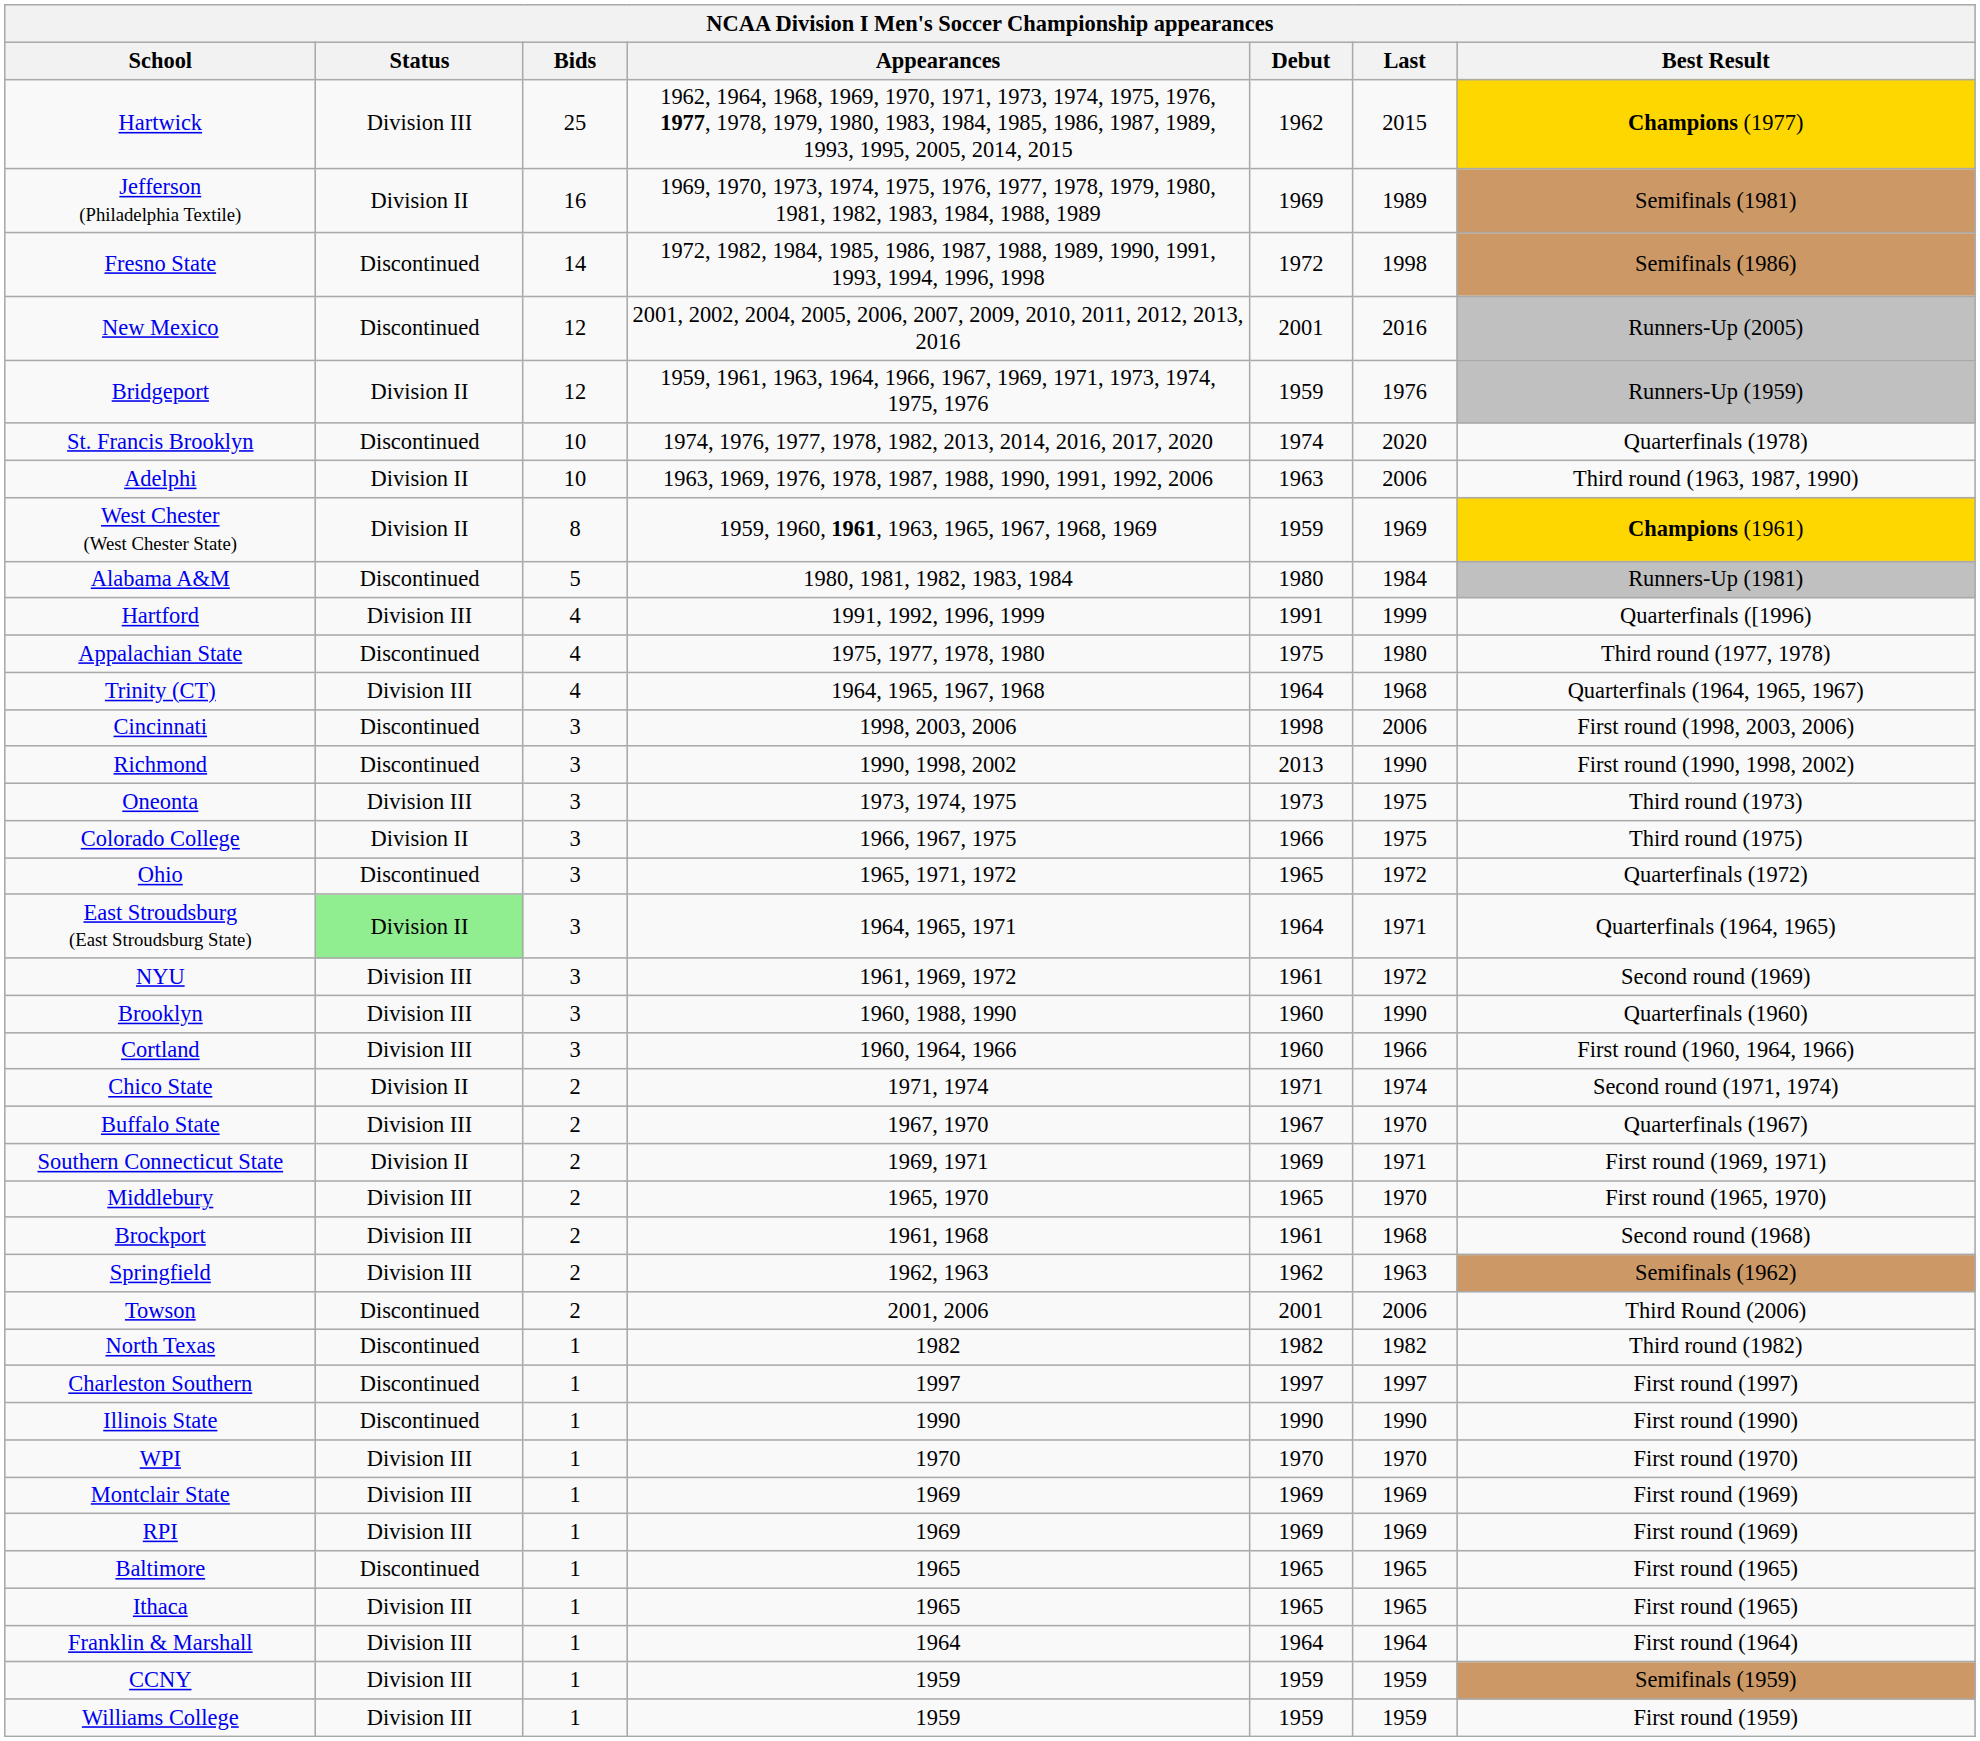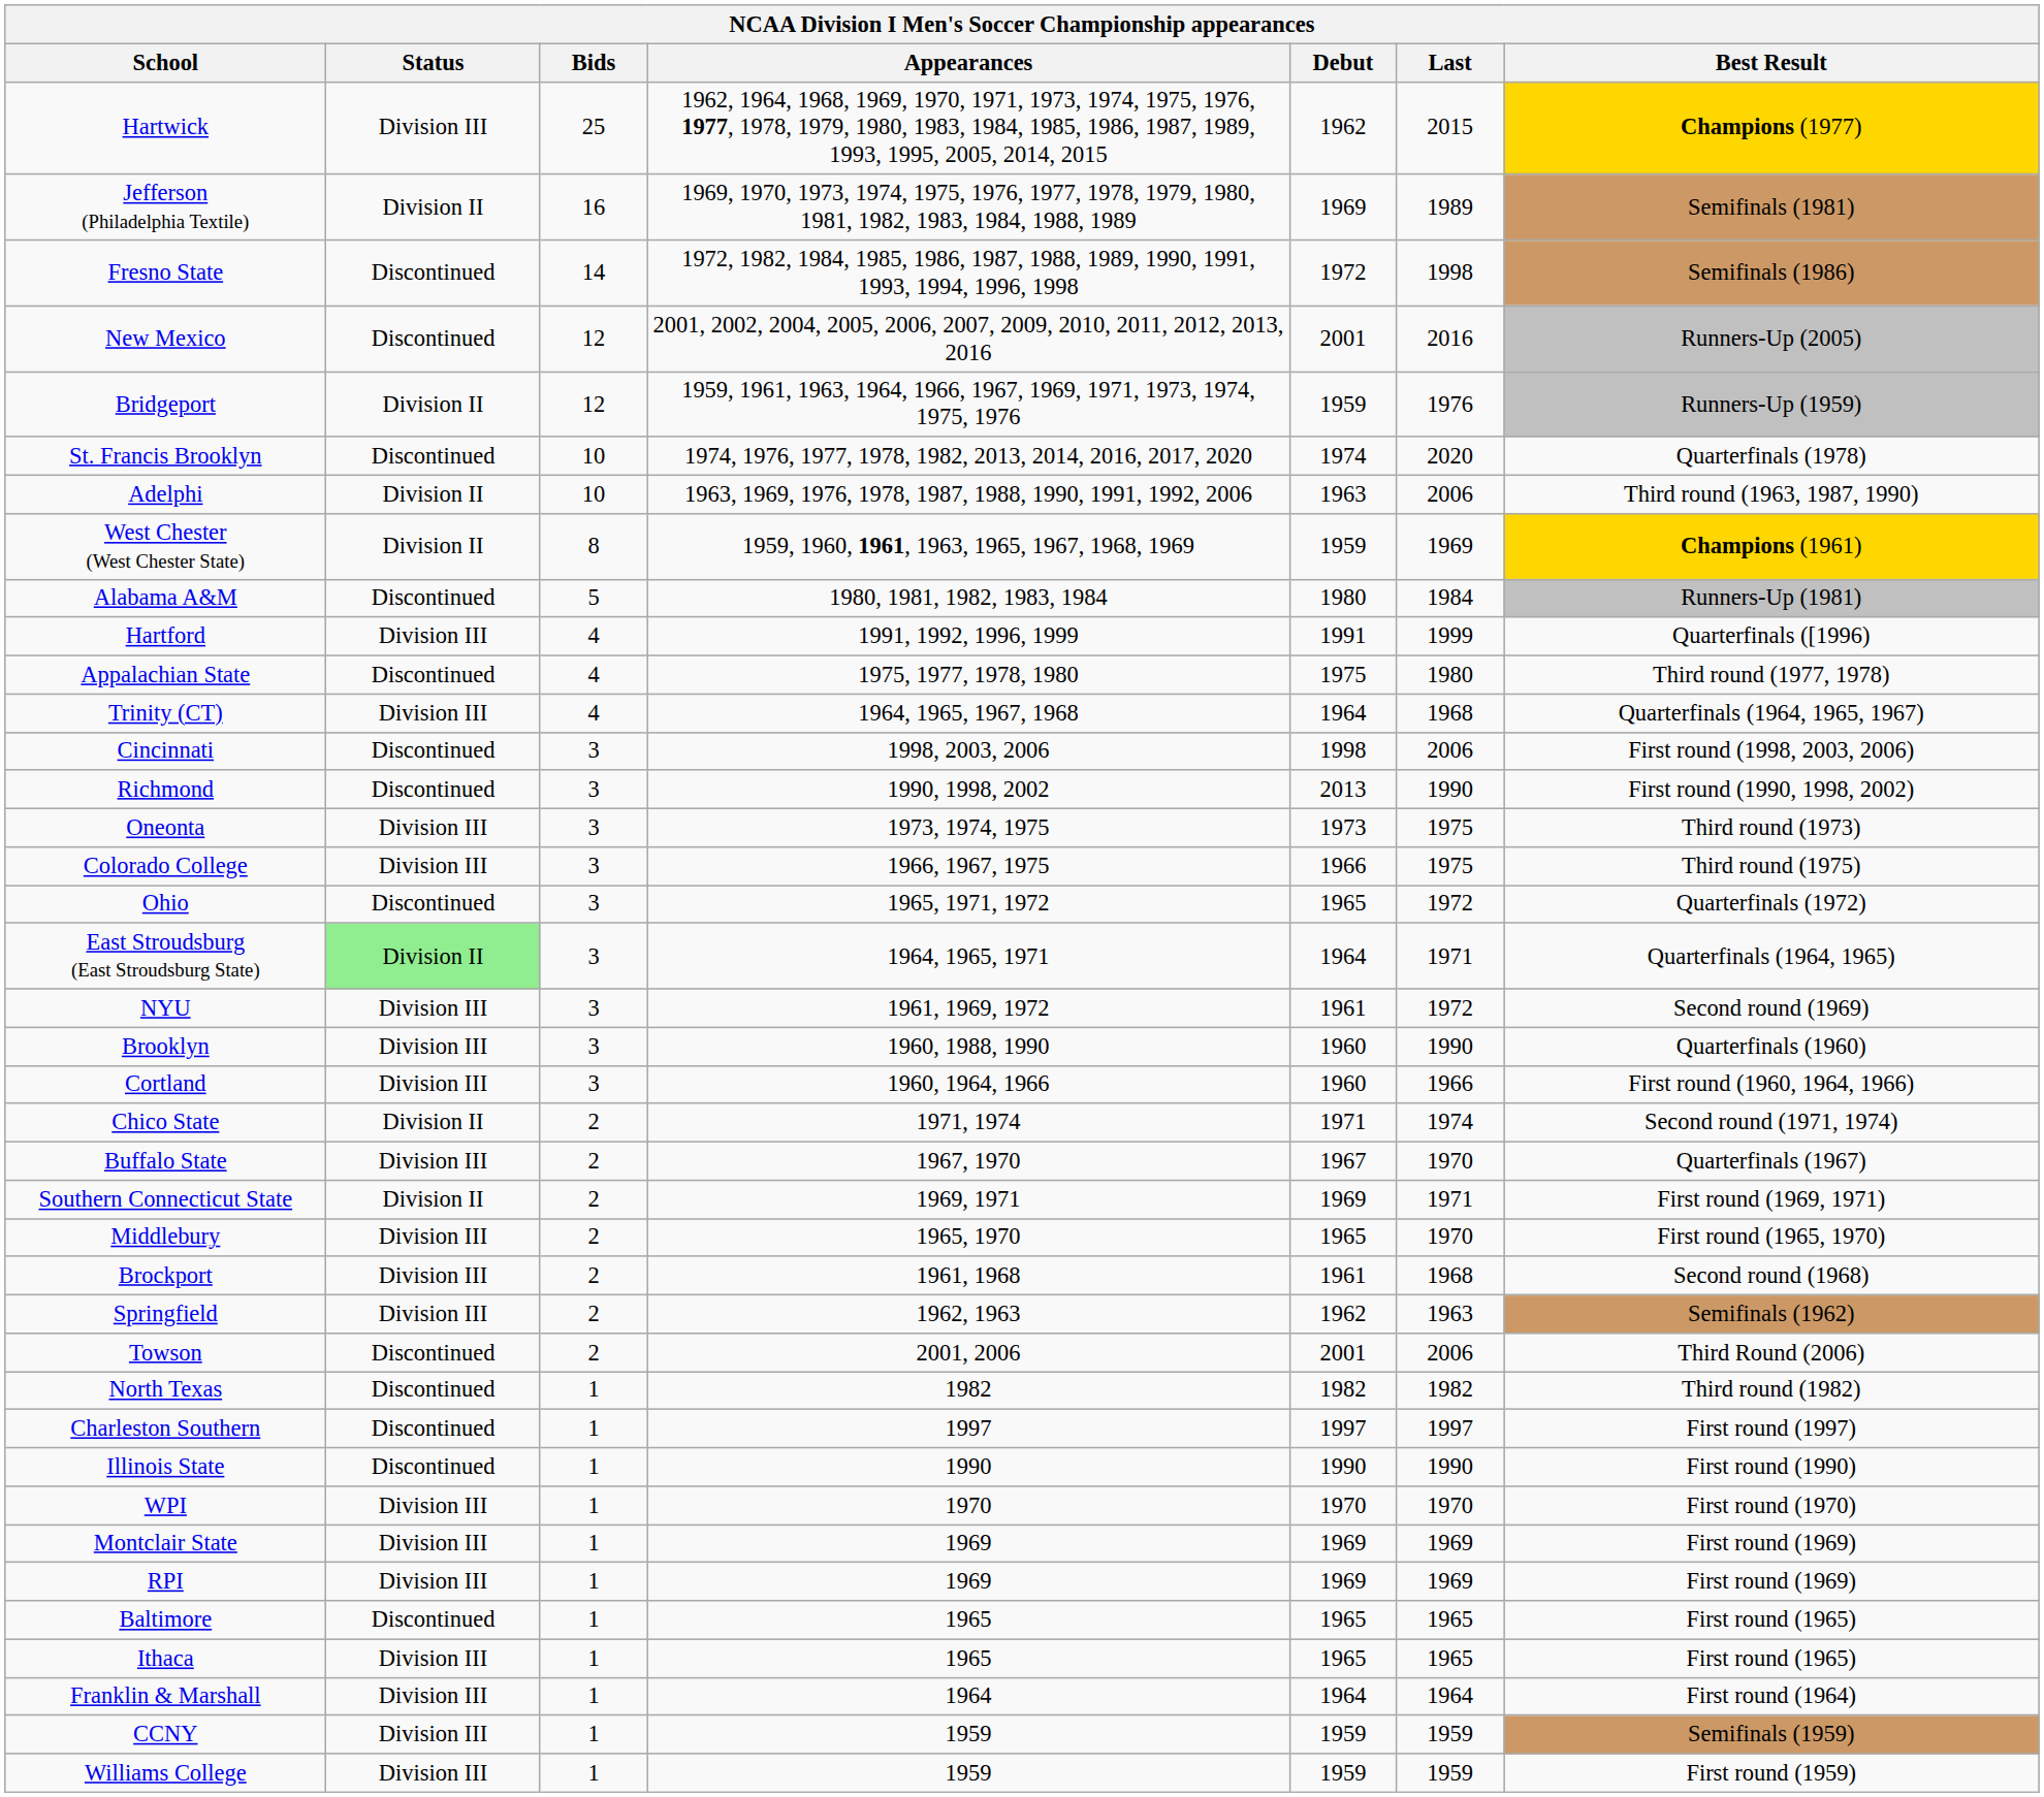Colorado College | Status: Division II -> Division III
